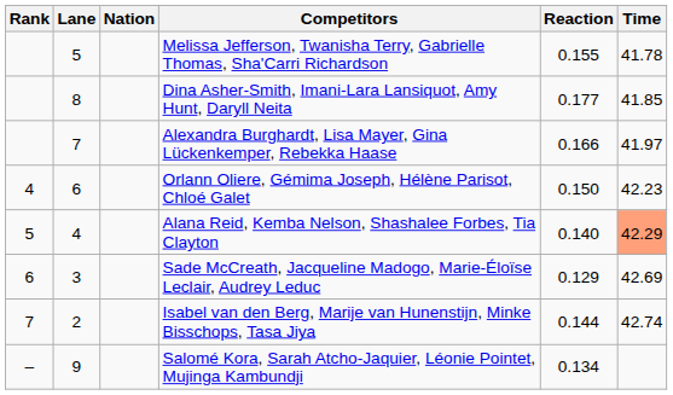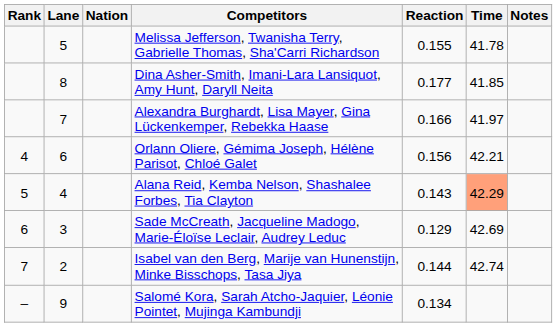+ column: Notes
Orlann Oliere, Gémima Joseph, Hélène Parisot, Chloé Galet | Reaction: 0.150 -> 0.156
Orlann Oliere, Gémima Joseph, Hélène Parisot, Chloé Galet | Time: 42.23 -> 42.21
Alana Reid, Kemba Nelson, Shashalee Forbes, Tia Clayton | Reaction: 0.140 -> 0.143
